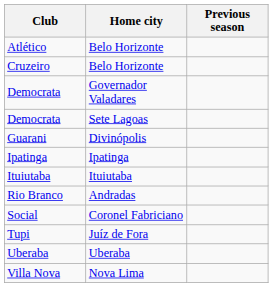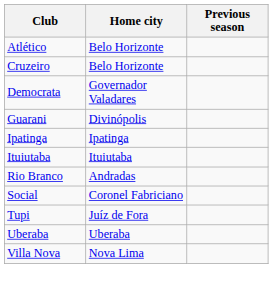- row: Democrata | Sete Lagoas
